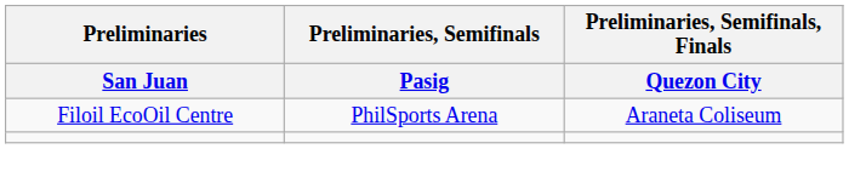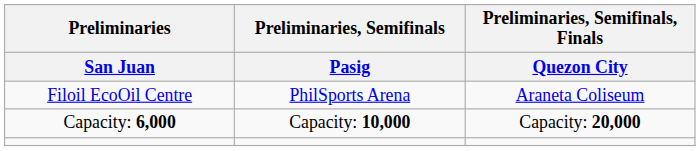+ row: Capacity: 6,000 | Capacity: 10,000 | Capacity: 20,000
